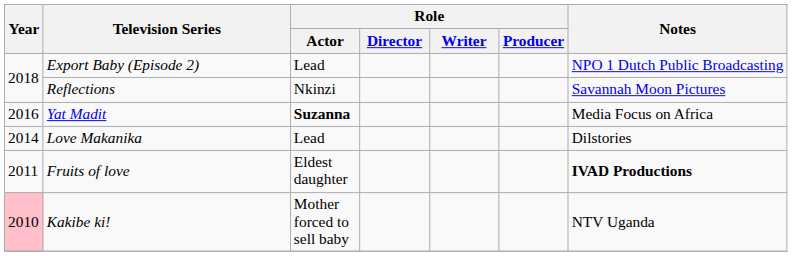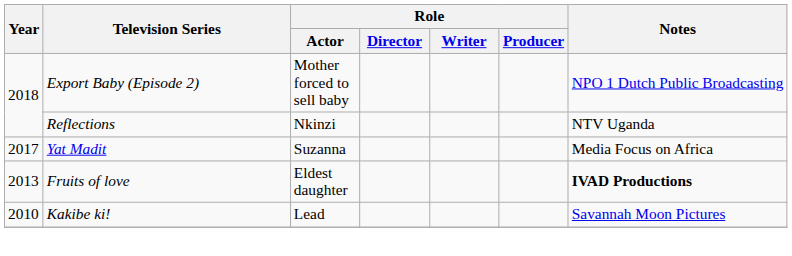Export Baby (Episode 2) | Role / Actor: Lead -> Mother forced to sell baby
Reflections | Notes: Savannah Moon Pictures -> NTV Uganda
Yat Madit | Year: 2016 -> 2017
Yat Madit | Role / Actor: bold -> normal
- row: 2014 | Love Makanika | Lead | Dilstories
Fruits of love | Year: 2011 -> 2013
Kakibe ki! | Year: pink background -> no background
Kakibe ki! | Role / Actor: Mother forced to sell baby -> Lead
Kakibe ki! | Notes: NTV Uganda -> Savannah Moon Pictures
